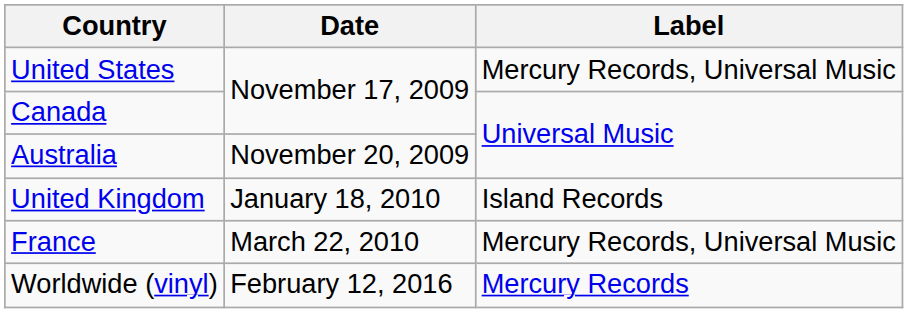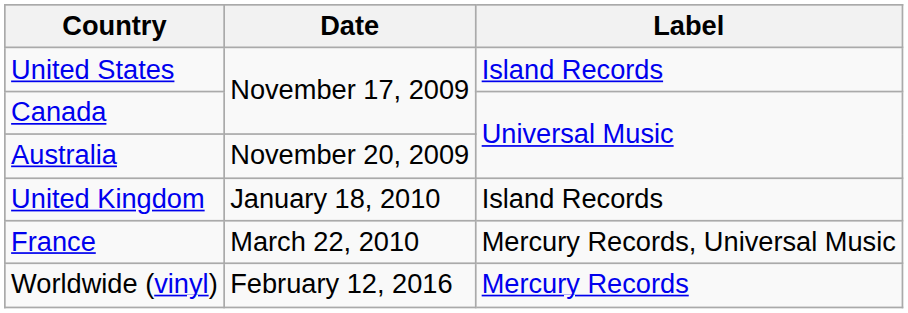United States | Label: Mercury Records, Universal Music -> Island Records
